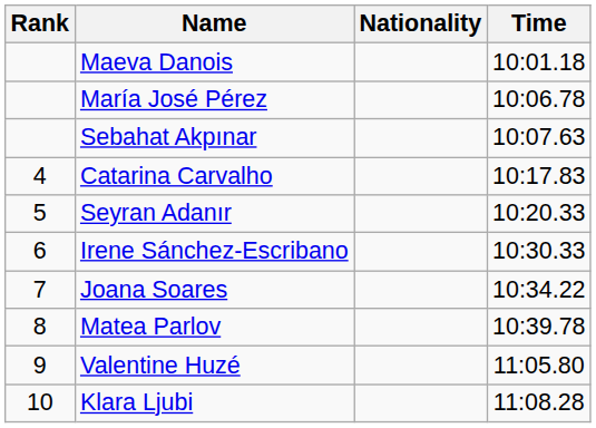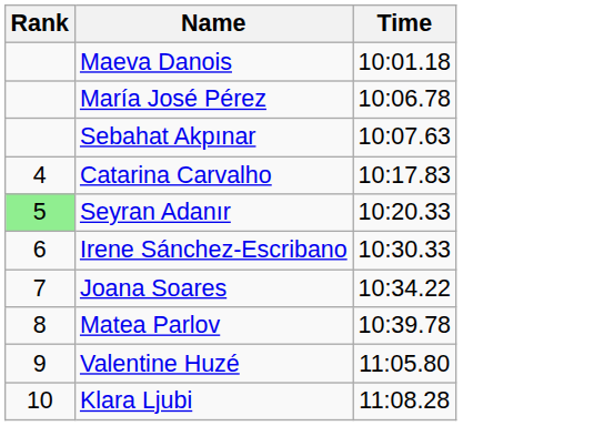- column: Nationality
Seyran Adanır | Rank: no background -> lightgreen background
